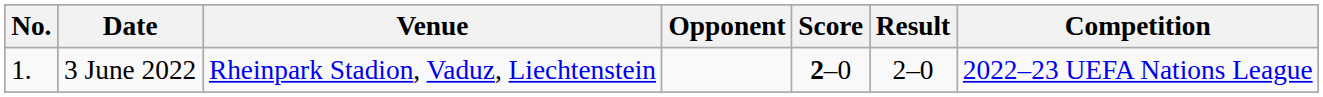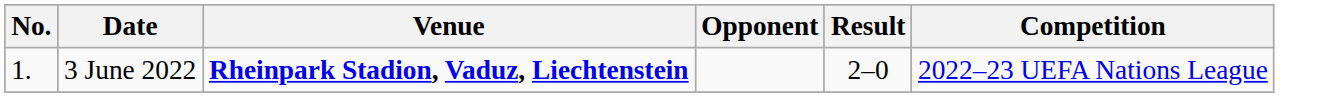- column: Score | 2–0
3 June 2022 | Venue: normal -> bold
